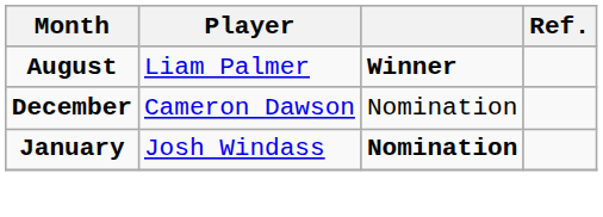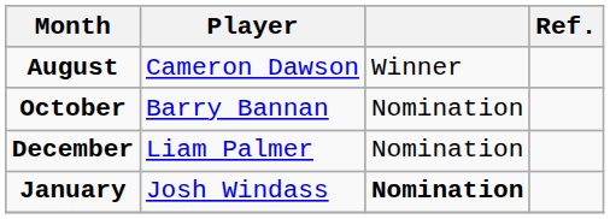August | Player: Liam Palmer -> Cameron Dawson
August | column 3: bold -> normal
+ row: October | Barry Bannan | Nomination
December | Player: Cameron Dawson -> Liam Palmer
